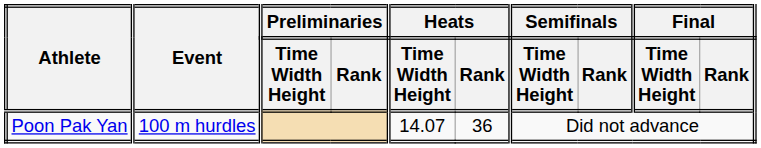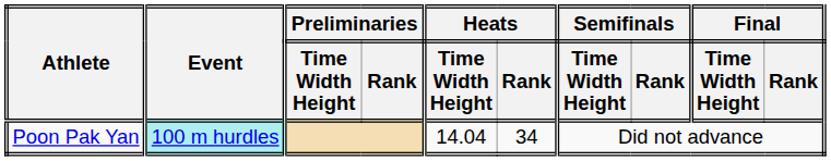Poon Pak Yan | Event: no background -> paleturquoise background
Poon Pak Yan | Heats / Time Width Height: 14.07 -> 14.04
Poon Pak Yan | Heats / Rank: 36 -> 34
